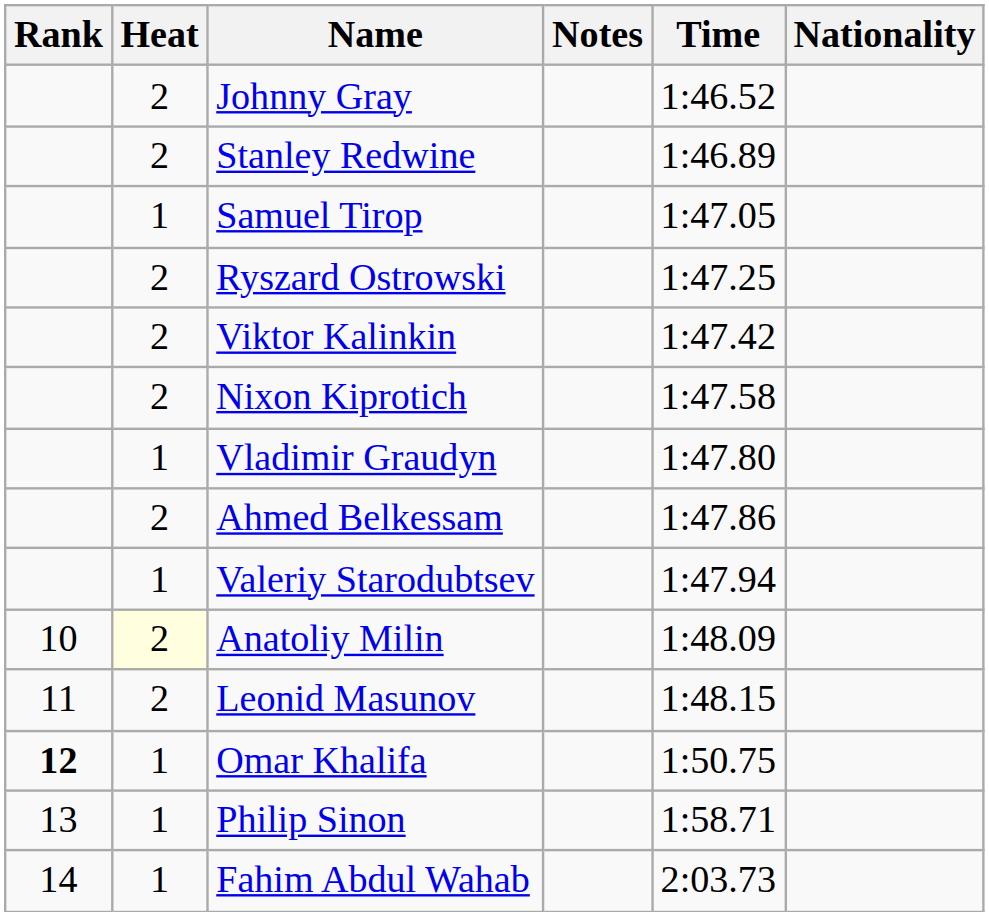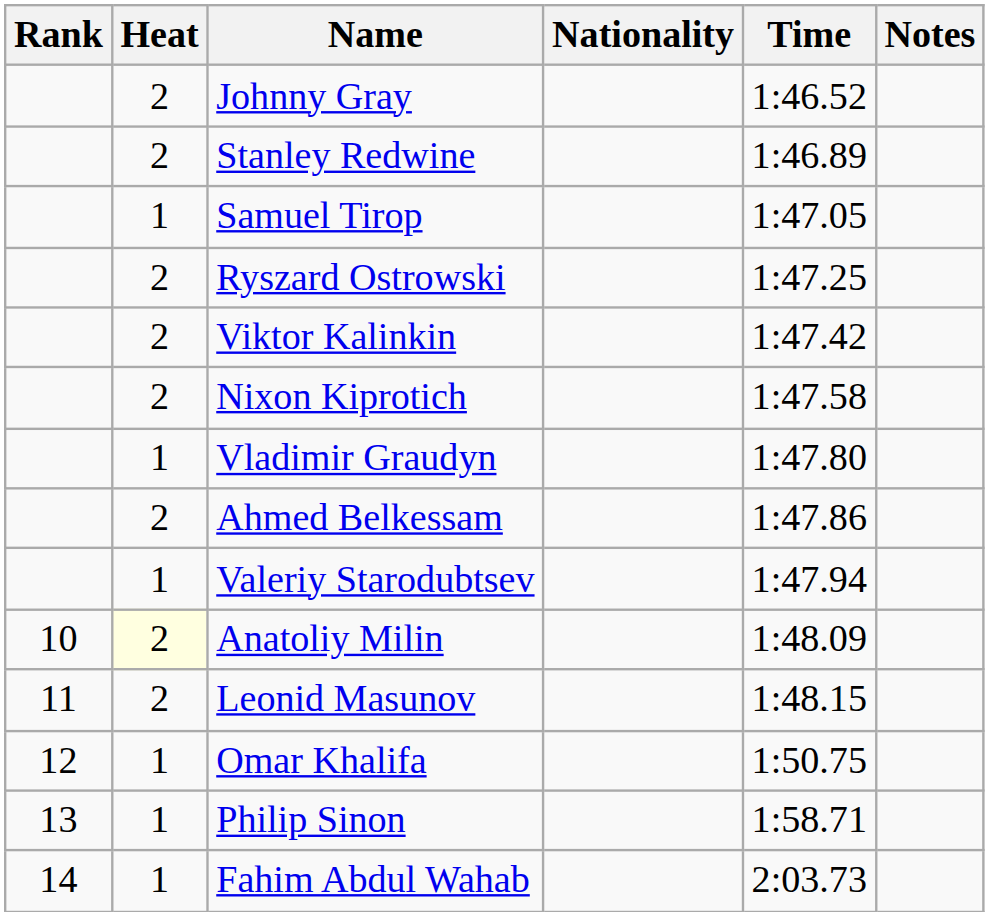columns swapped: Nationality <-> Notes
Omar Khalifa | Rank: bold -> normal
